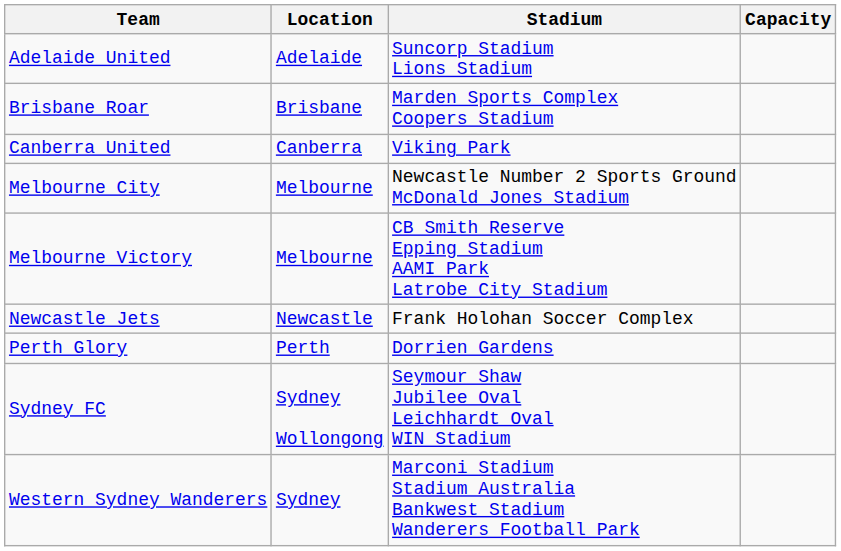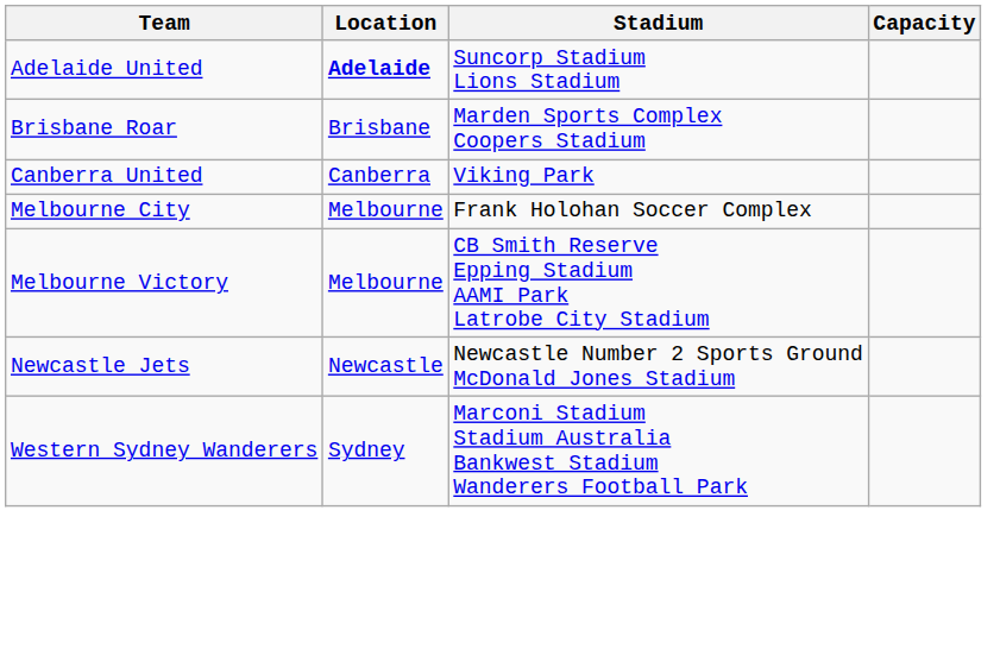Adelaide United | Location: normal -> bold
Melbourne City | Stadium: Newcastle Number 2 Sports Ground McDonald Jones Stadium -> Frank Holohan Soccer Complex
Newcastle Jets | Stadium: Frank Holohan Soccer Complex -> Newcastle Number 2 Sports Ground McDonald Jones Stadium
- row: Perth Glory | Perth | Dorrien Gardens
- row: Sydney FC | Sydney Wollongong | Seymour Shaw Jubilee Oval Leichhardt Oval WIN Stadium
